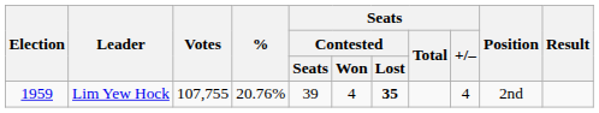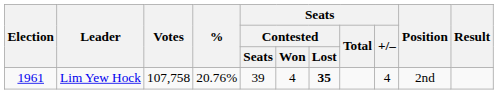Lim Yew Hock | Election: 1959 -> 1961
Lim Yew Hock | Votes: 107,755 -> 107,758
